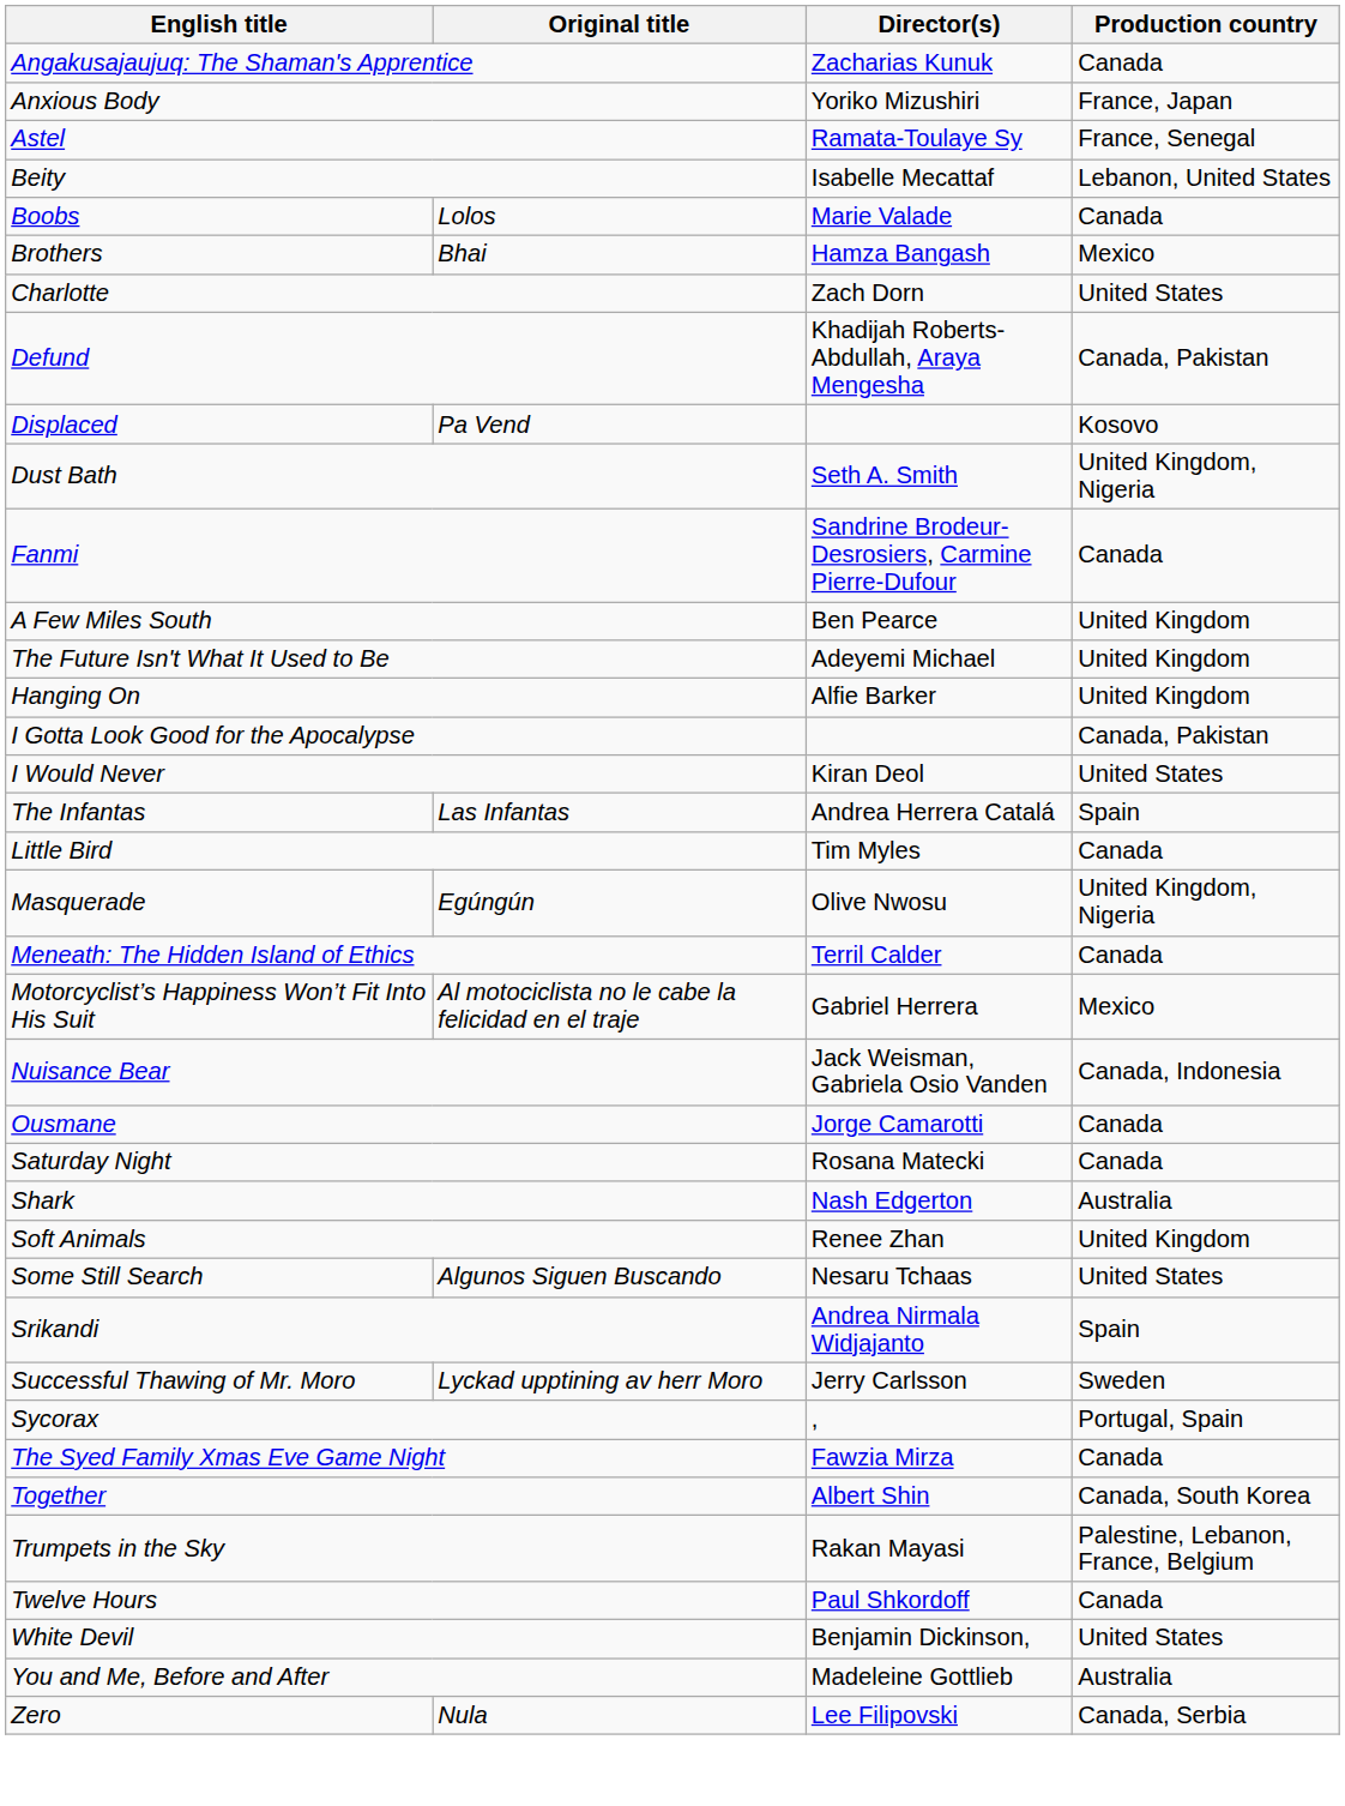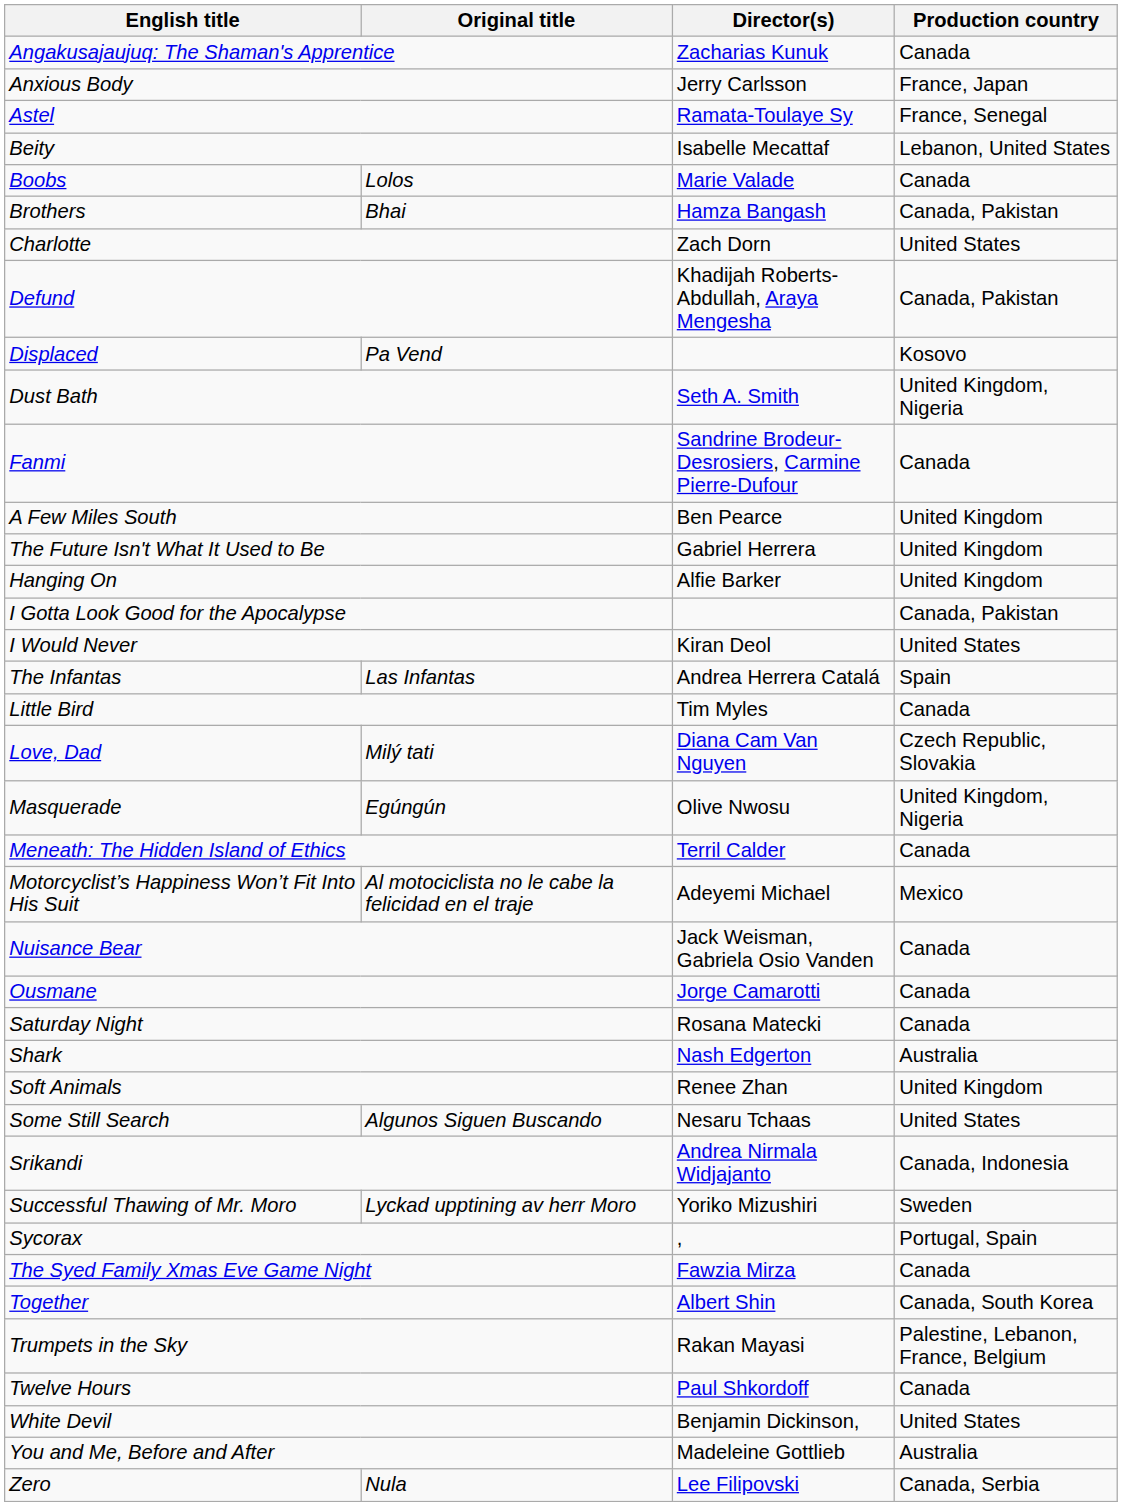Anxious Body | Director(s): Yoriko Mizushiri -> Jerry Carlsson
Brothers | Production country: Mexico -> Canada, Pakistan
The Future Isn't What It Used to Be | Director(s): Adeyemi Michael -> Gabriel Herrera
+ row: Love, Dad | Milý tati | Diana Cam Van Nguyen | Czech Republic, Slovakia
Motorcyclist’s Happiness Won’t Fit Into His Suit | Director(s): Gabriel Herrera -> Adeyemi Michael
Nuisance Bear | Production country: Canada, Indonesia -> Canada
Srikandi | Production country: Spain -> Canada, Indonesia
Successful Thawing of Mr. Moro | Director(s): Jerry Carlsson -> Yoriko Mizushiri
